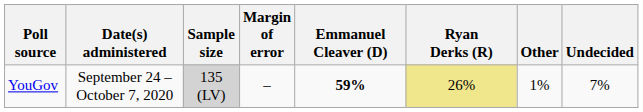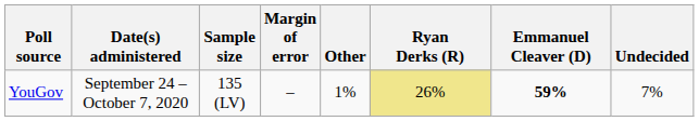columns swapped: Emmanuel Cleaver (D) <-> Other
YouGov | Sample size: lightgrey background -> no background
